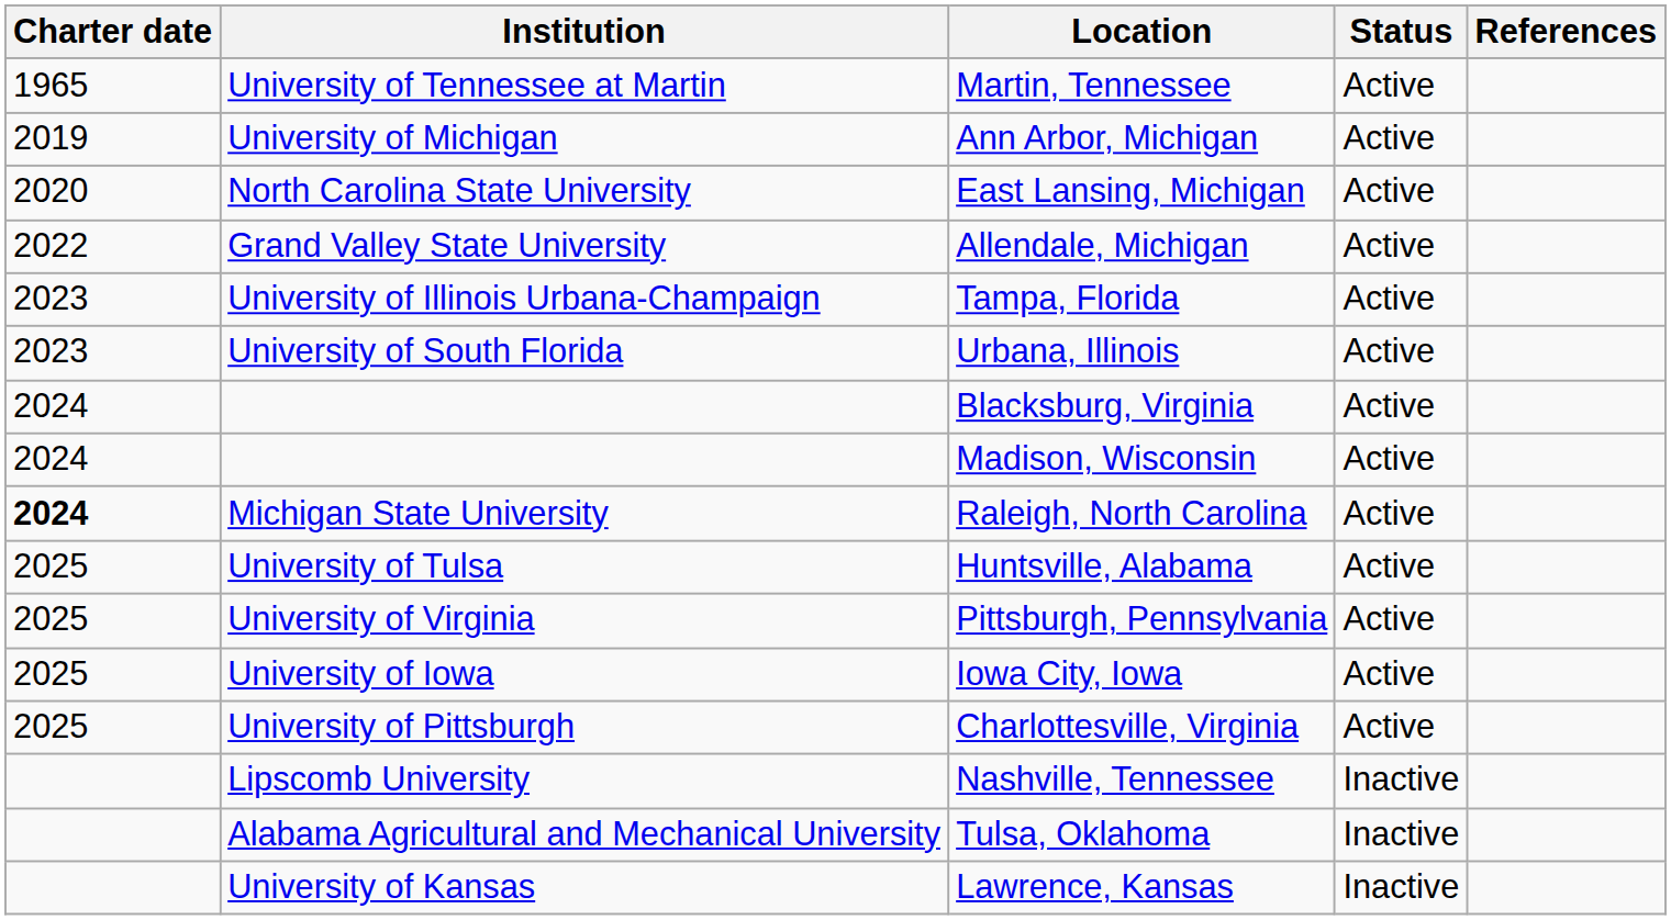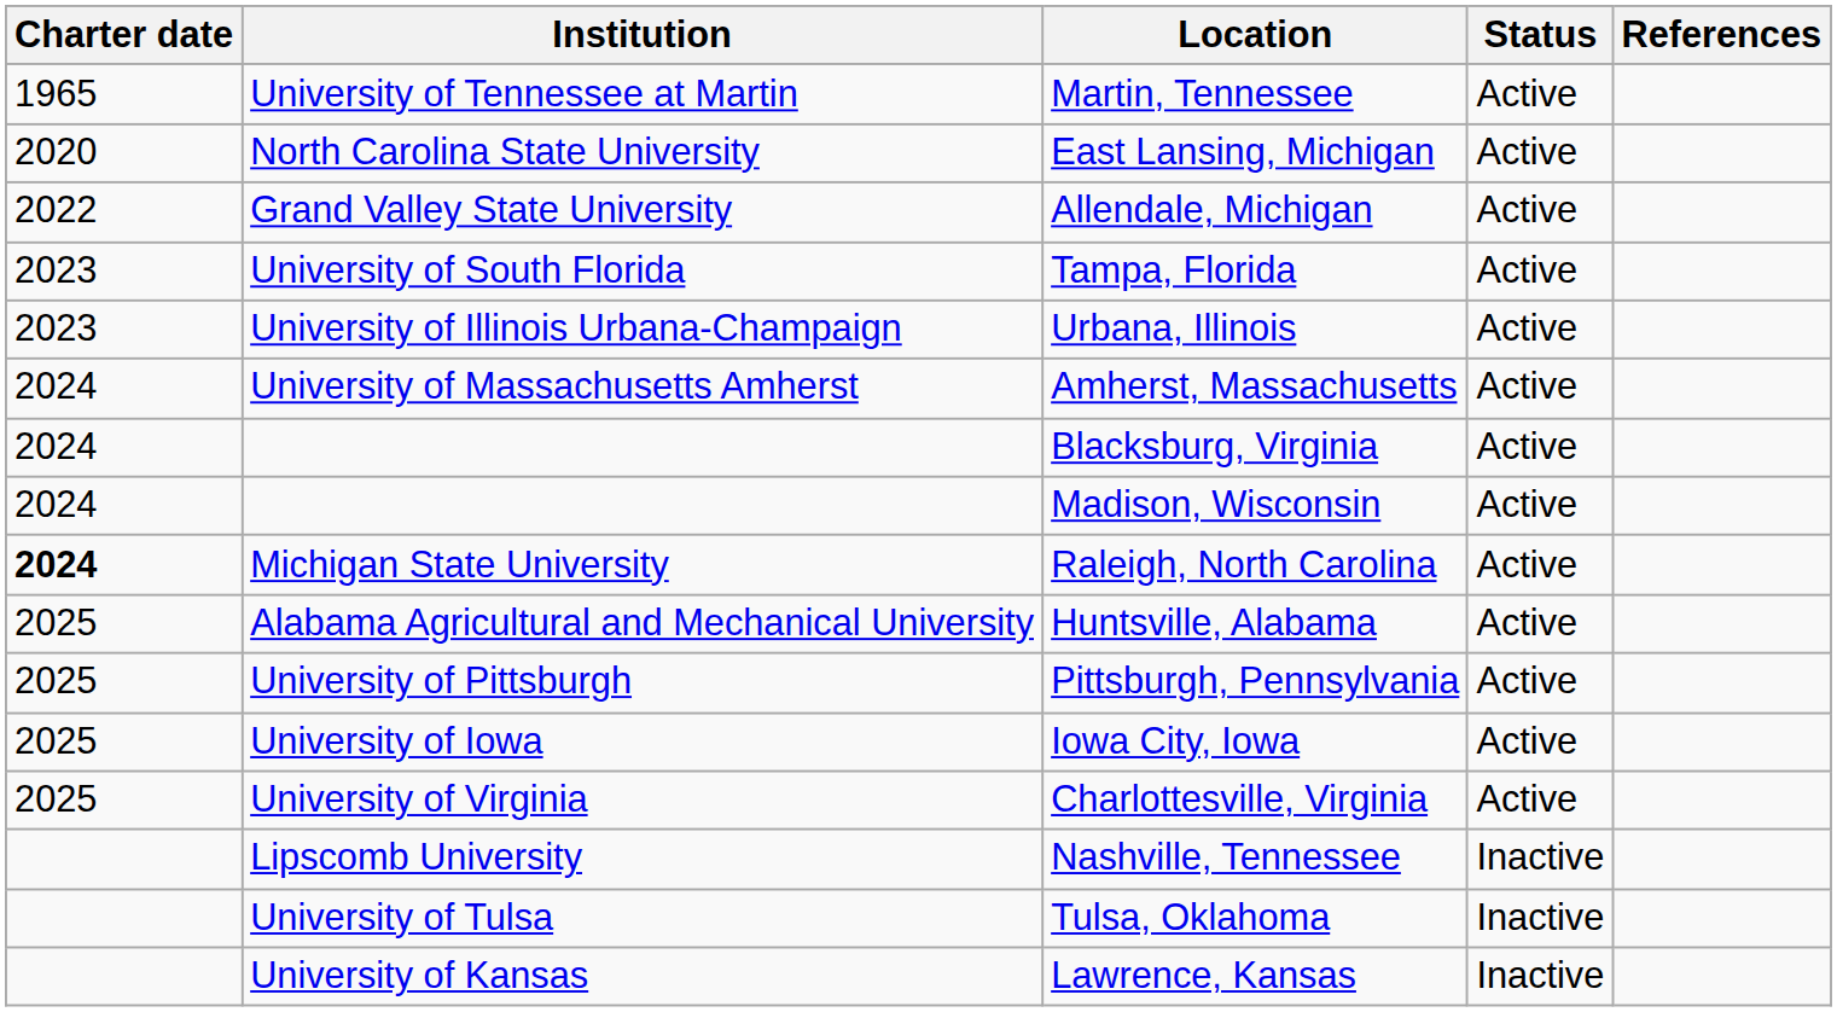- row: 2019 | University of Michigan | Ann Arbor, Michigan | Active
Tampa, Florida | Institution: University of Illinois Urbana-Champaign -> University of South Florida
Urbana, Illinois | Institution: University of South Florida -> University of Illinois Urbana-Champaign
+ row: 2024 | University of Massachusetts Amherst | Amherst, Massachusetts | Active
Huntsville, Alabama | Institution: University of Tulsa -> Alabama Agricultural and Mechanical University
Pittsburgh, Pennsylvania | Institution: University of Virginia -> University of Pittsburgh
Charlottesville, Virginia | Institution: University of Pittsburgh -> University of Virginia
Tulsa, Oklahoma | Institution: Alabama Agricultural and Mechanical University -> University of Tulsa
